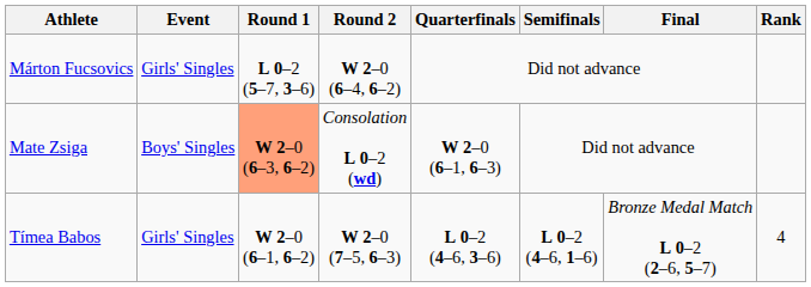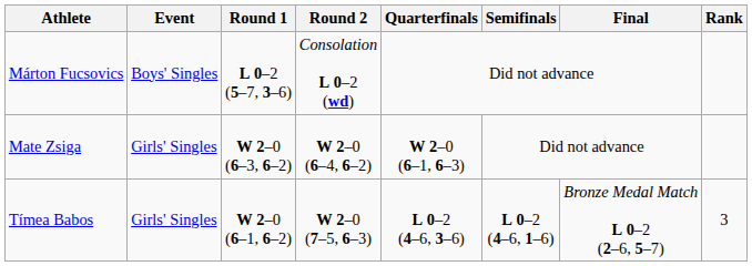Márton Fucsovics | Event: Girls' Singles -> Boys' Singles
Márton Fucsovics | Round 2: W 2–0 (6–4, 6–2) -> Consolation L 0–2 (wd)
Mate Zsiga | Event: Boys' Singles -> Girls' Singles
Mate Zsiga | Round 1: lightsalmon background -> no background
Mate Zsiga | Round 2: Consolation L 0–2 (wd) -> W 2–0 (6–4, 6–2)
Tímea Babos | Rank: 4 -> 3
